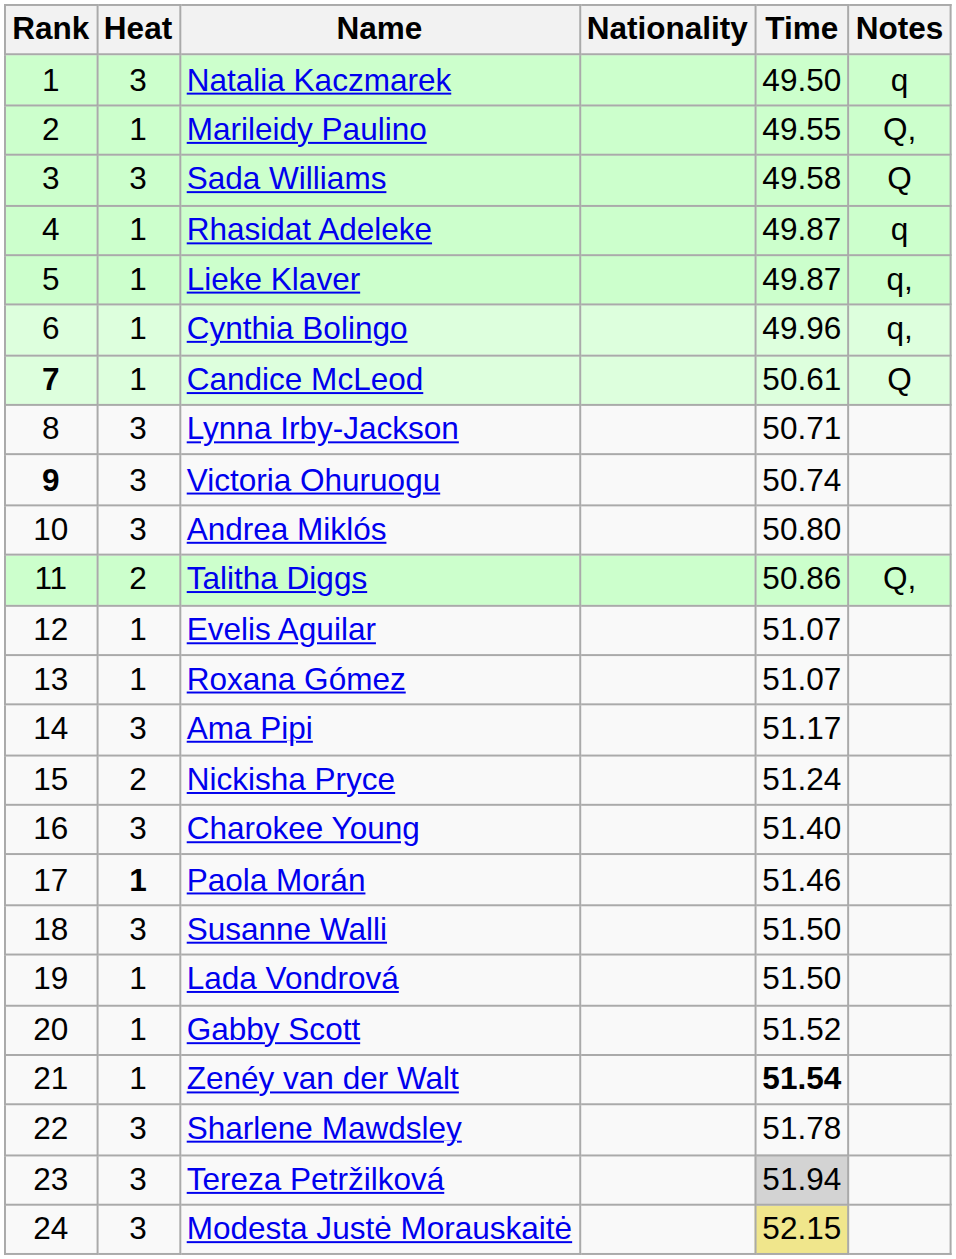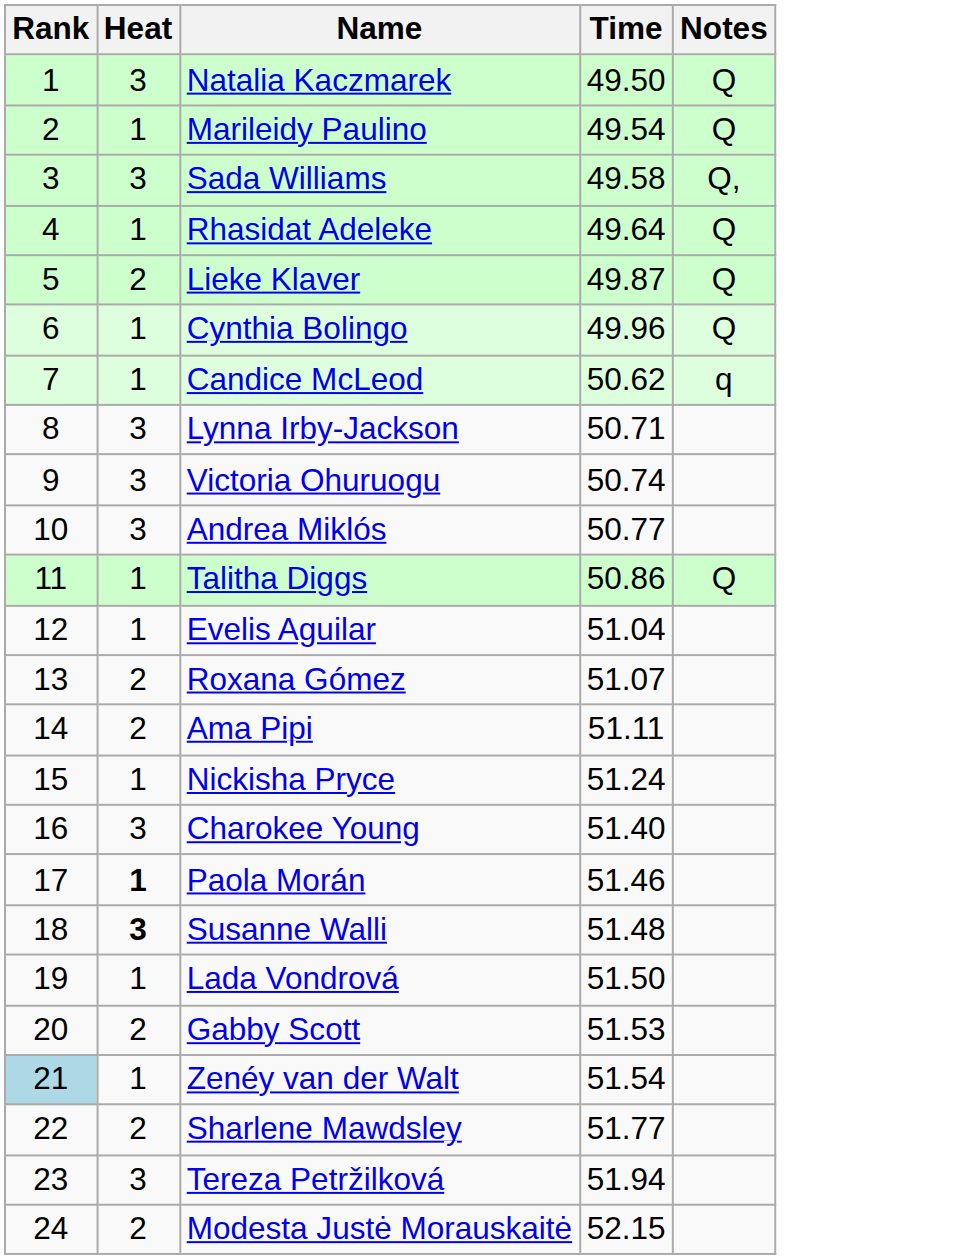- column: Nationality
Natalia Kaczmarek | Notes: q -> Q
Marileidy Paulino | Time: 49.55 -> 49.54
Marileidy Paulino | Notes: Q, -> Q
Sada Williams | Notes: Q -> Q,
Rhasidat Adeleke | Time: 49.87 -> 49.64
Rhasidat Adeleke | Notes: q -> Q
Lieke Klaver | Heat: 1 -> 2
Lieke Klaver | Notes: q, -> Q
Cynthia Bolingo | Notes: q, -> Q
Candice McLeod | Rank: bold -> normal
Candice McLeod | Time: 50.61 -> 50.62
Candice McLeod | Notes: Q -> q
Victoria Ohuruogu | Rank: bold -> normal
Andrea Miklós | Time: 50.80 -> 50.77
Talitha Diggs | Heat: 2 -> 1
Talitha Diggs | Notes: Q, -> Q
Evelis Aguilar | Time: 51.07 -> 51.04
Roxana Gómez | Heat: 1 -> 2
Ama Pipi | Heat: 3 -> 2
Ama Pipi | Time: 51.17 -> 51.11
Nickisha Pryce | Heat: 2 -> 1
Susanne Walli | Heat: normal -> bold
Susanne Walli | Time: 51.50 -> 51.48
Gabby Scott | Heat: 1 -> 2
Gabby Scott | Time: 51.52 -> 51.53
Zenéy van der Walt | Rank: no background -> lightblue background
Zenéy van der Walt | Time: bold -> normal
Sharlene Mawdsley | Heat: 3 -> 2
Sharlene Mawdsley | Time: 51.78 -> 51.77
Tereza Petržilková | Time: lightgrey background -> no background
Modesta Justė Morauskaitė | Heat: 3 -> 2
Modesta Justė Morauskaitė | Time: khaki background -> no background
